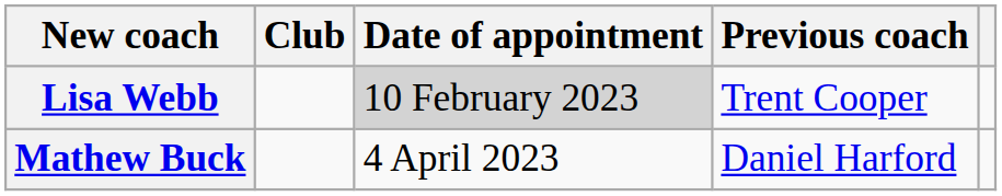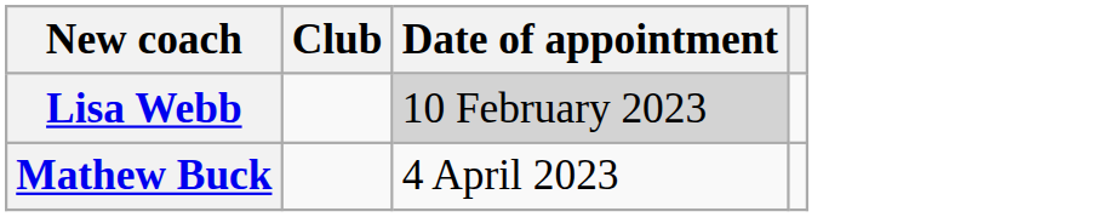- column: Previous coach | Trent Cooper | Daniel Harford
